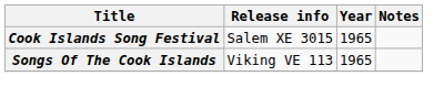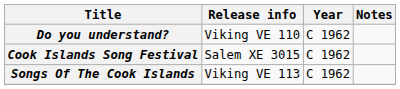+ row: Do you understand? | Viking VE 110 | C 1962
Cook Islands Song Festival | Year: 1965 -> C 1962
Songs Of The Cook Islands | Year: 1965 -> C 1962
